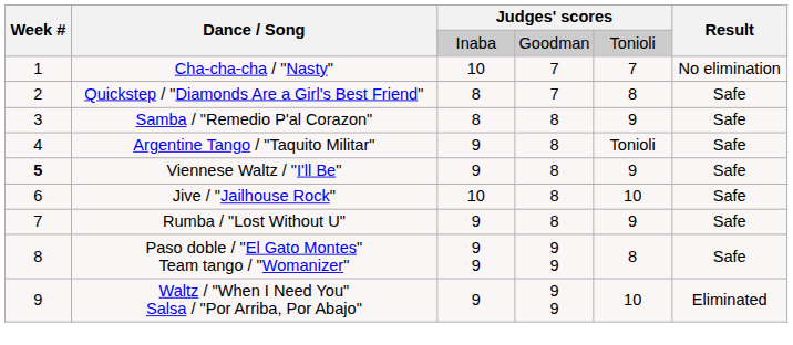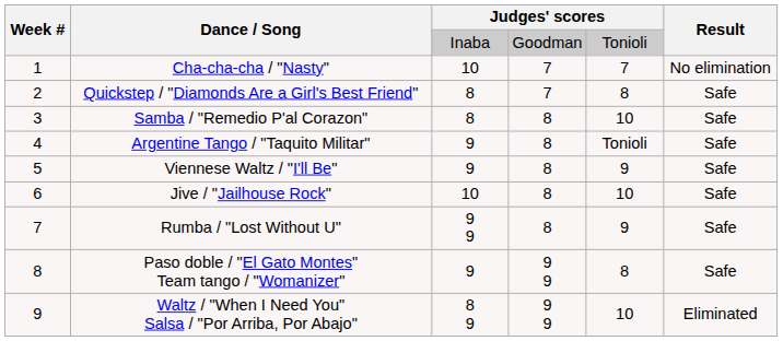Samba / "Remedio P'al Corazon" | column 5: 9 -> 10
Viennese Waltz / "I'll Be" | Week #: bold -> normal
Rumba / "Lost Without U" | column 3: 9 -> 9 9
Paso doble / "El Gato Montes" Team tango / "Womanizer" | column 3: 9 9 -> 9
Waltz / "When I Need You" Salsa / "Por Arriba, Por Abajo" | column 3: 9 -> 8 9
